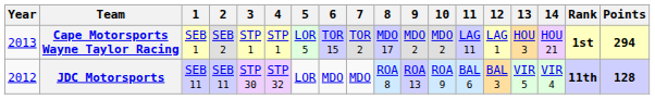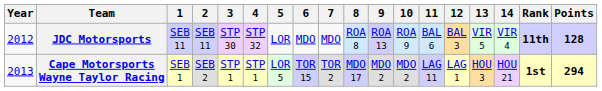rows swapped: JDC Motorsports <-> Cape Motorsports Wayne Taylor Racing
